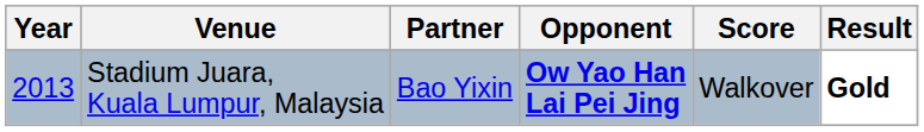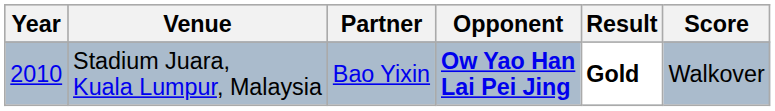columns swapped: Score <-> Result
Stadium Juara, Kuala Lumpur, Malaysia | Year: 2013 -> 2010
